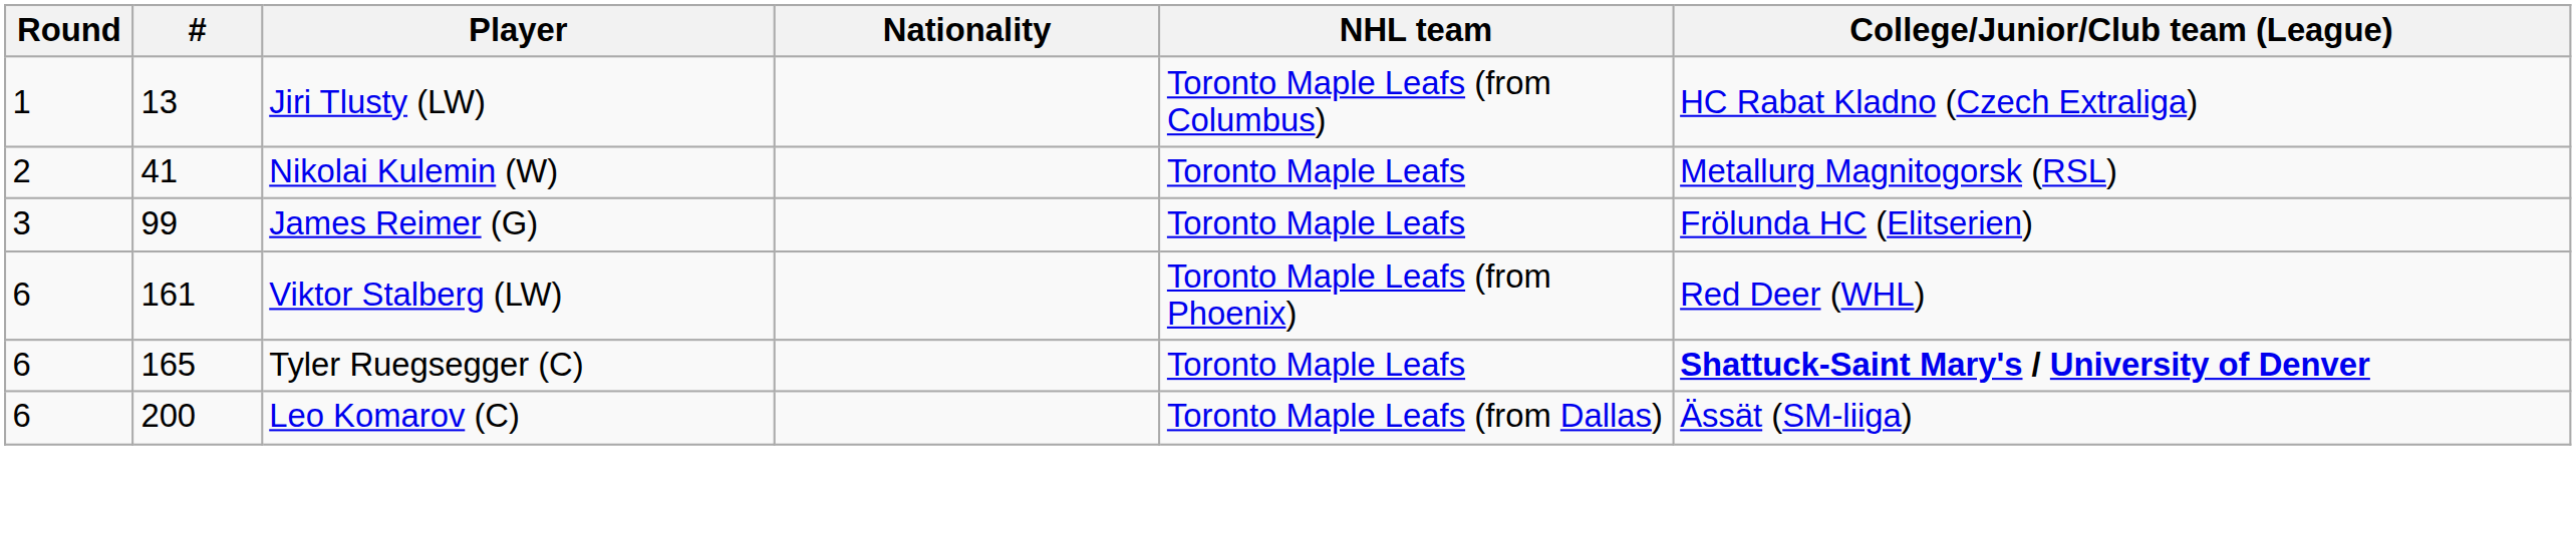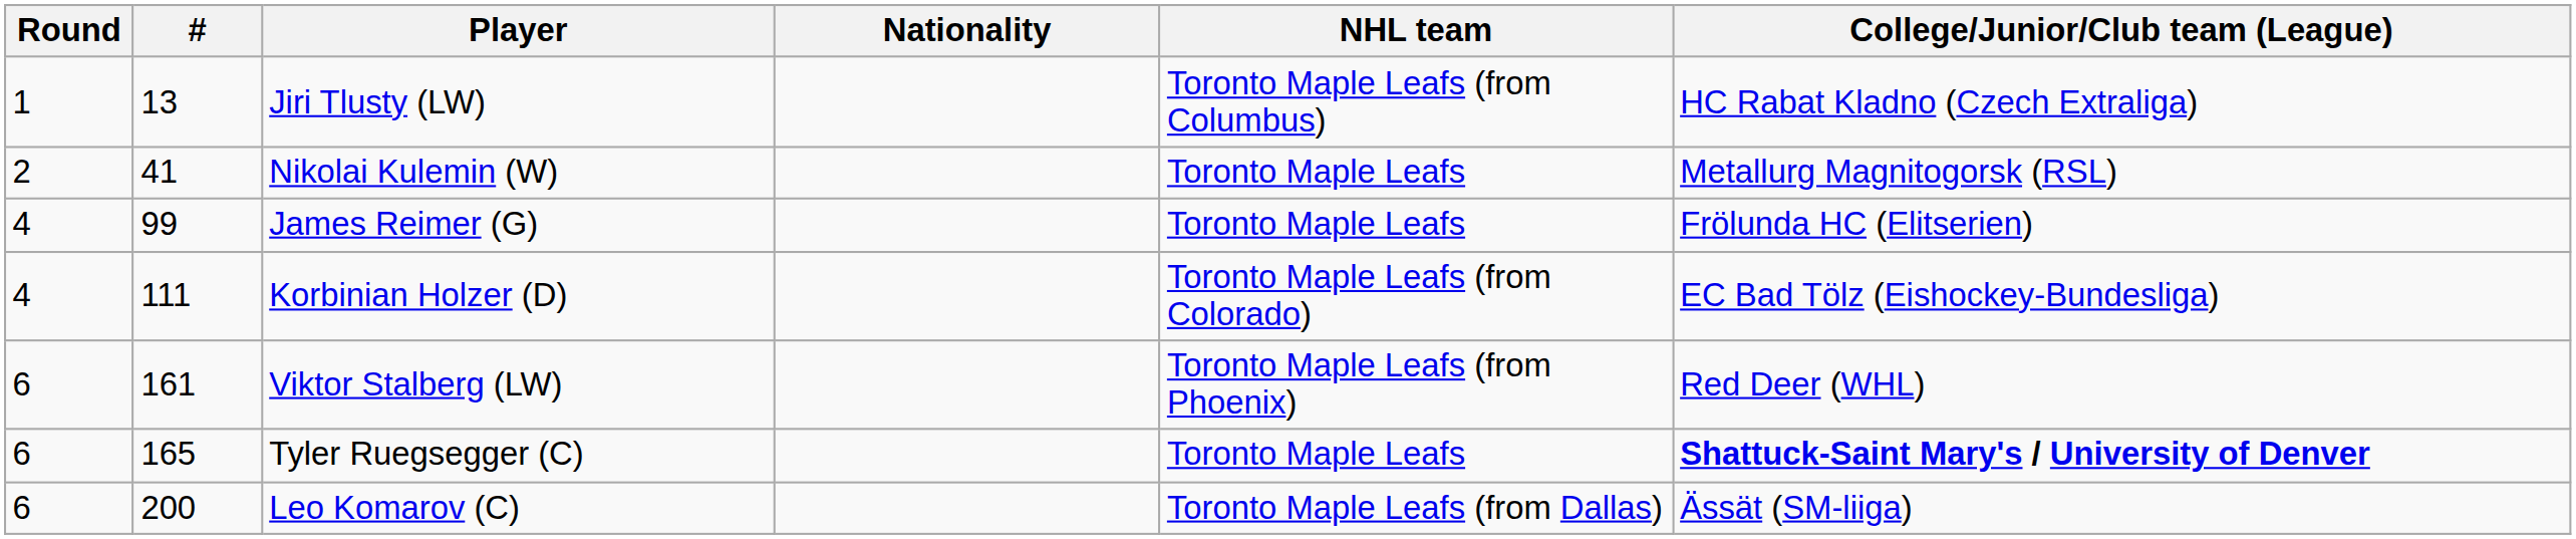James Reimer (G) | Round: 3 -> 4
+ row: 4 | 111 | Korbinian Holzer (D) | Toronto Maple Leafs (from Colorado) | EC Bad Tölz (Eishockey-Bundesliga)
